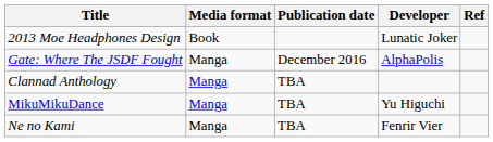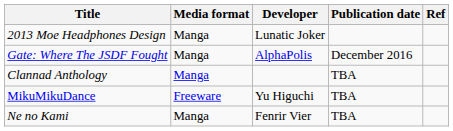columns swapped: Developer <-> Publication date
2013 Moe Headphones Design | Media format: Book -> Manga
MikuMikuDance | Media format: Manga -> Freeware
